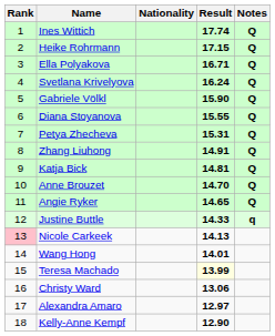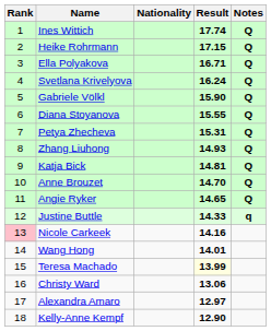Zhang Liuhong | Result: 14.91 -> 14.93
Nicole Carkeek | Result: 14.13 -> 14.16
